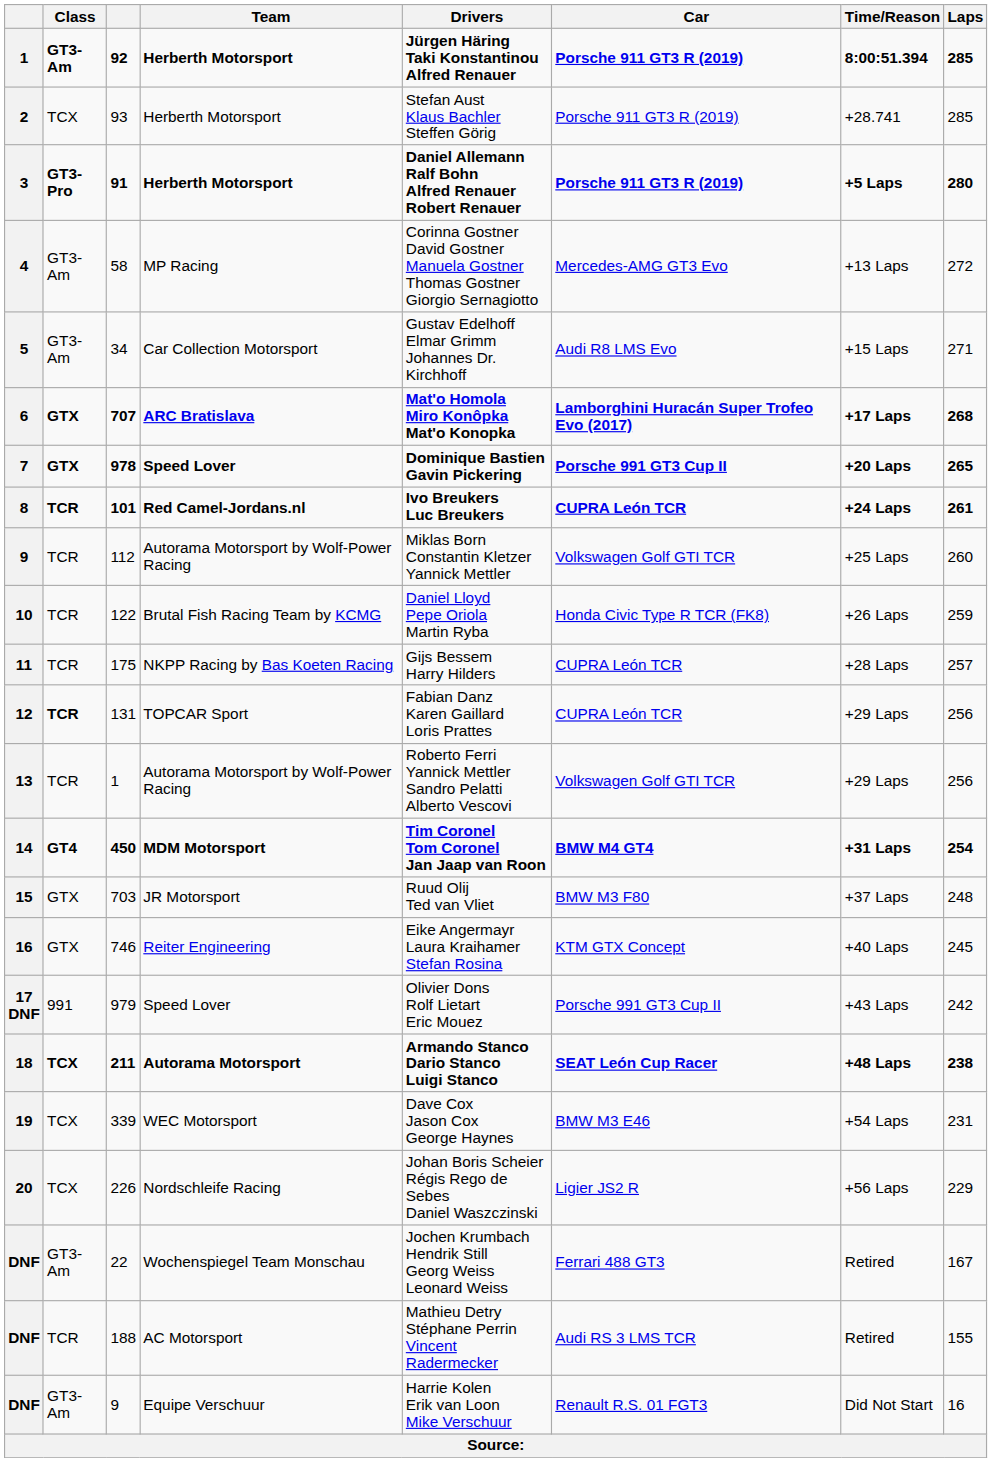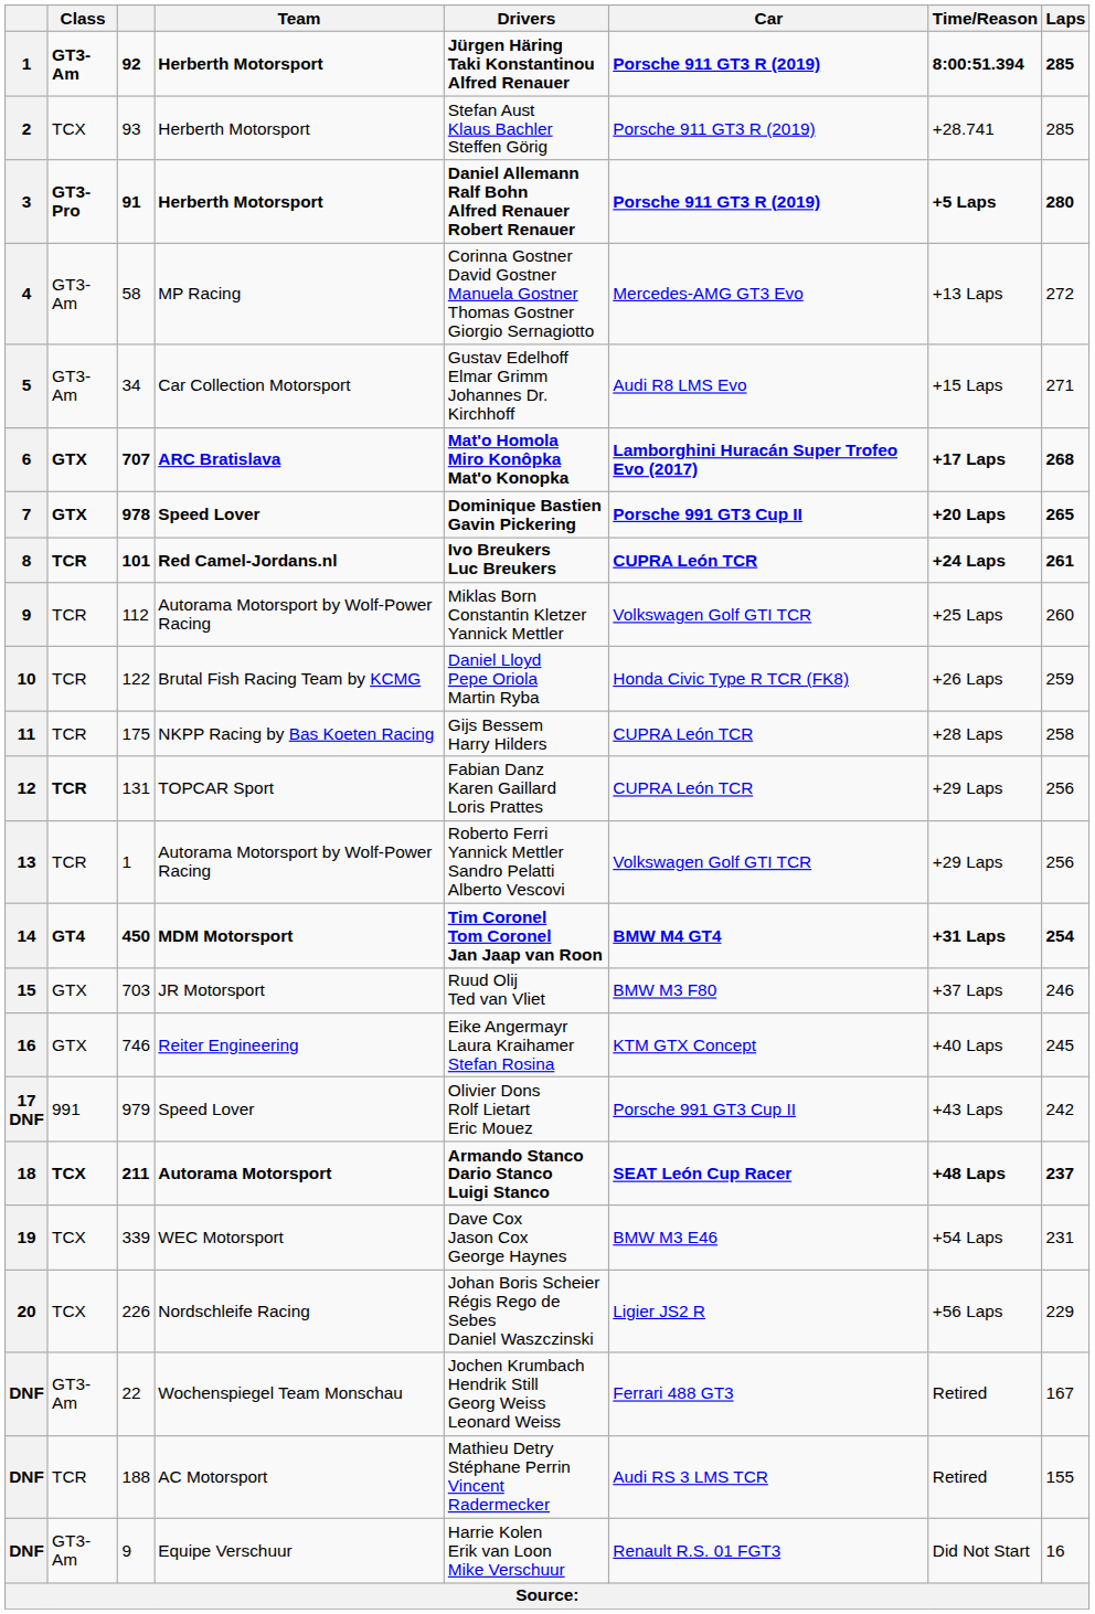175 | Laps: 257 -> 258
703 | Laps: 248 -> 246
211 | Laps: 238 -> 237
